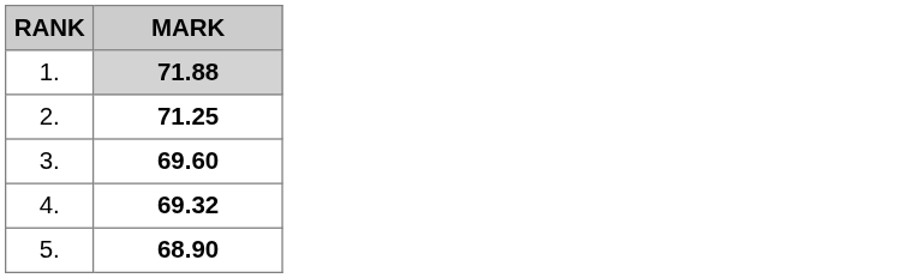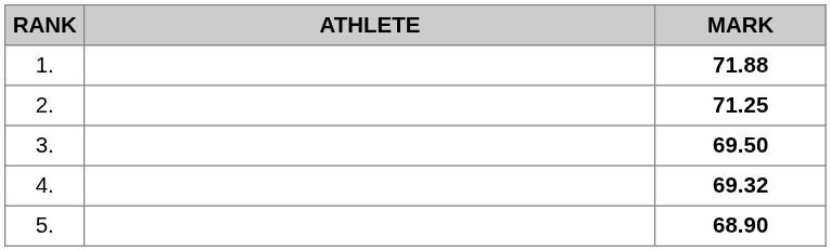+ column: ATHLETE
1. | MARK: lightgrey background -> no background
3. | MARK: 69.60 -> 69.50
